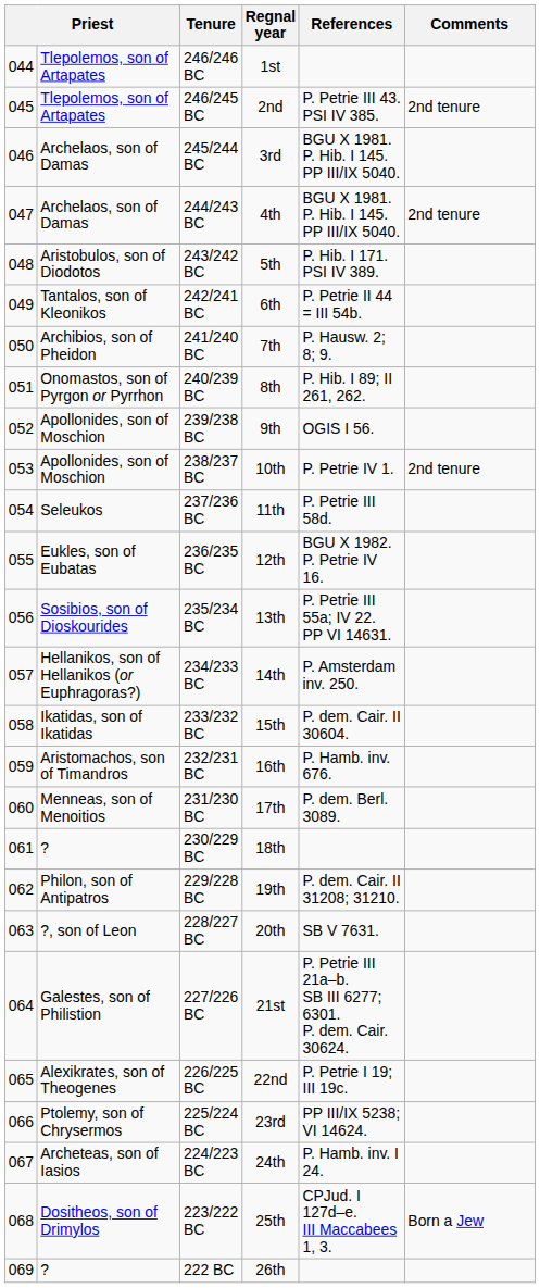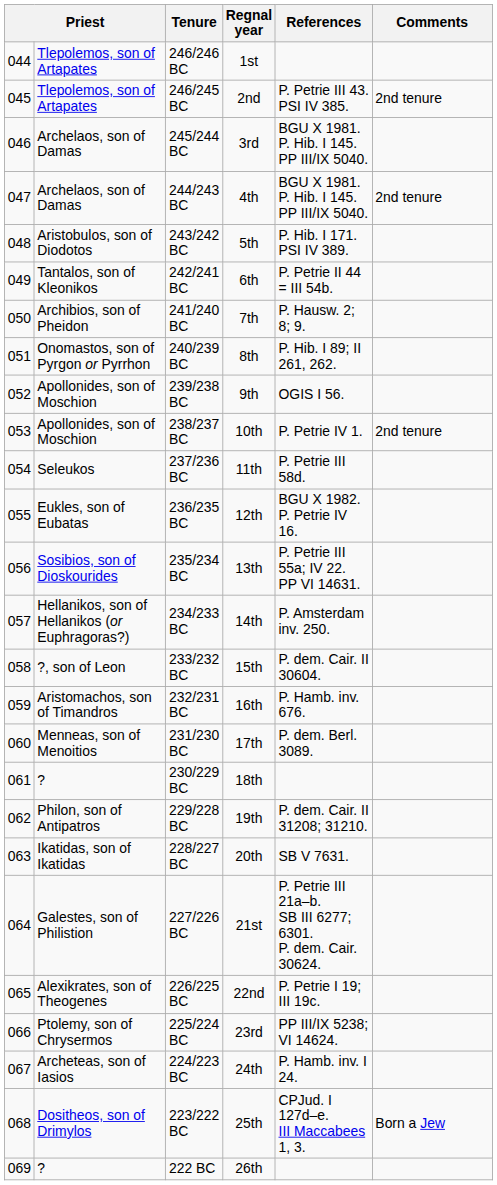233/232 BC | column 2: Ikatidas, son of Ikatidas -> ?, son of Leon
228/227 BC | column 2: ?, son of Leon -> Ikatidas, son of Ikatidas
